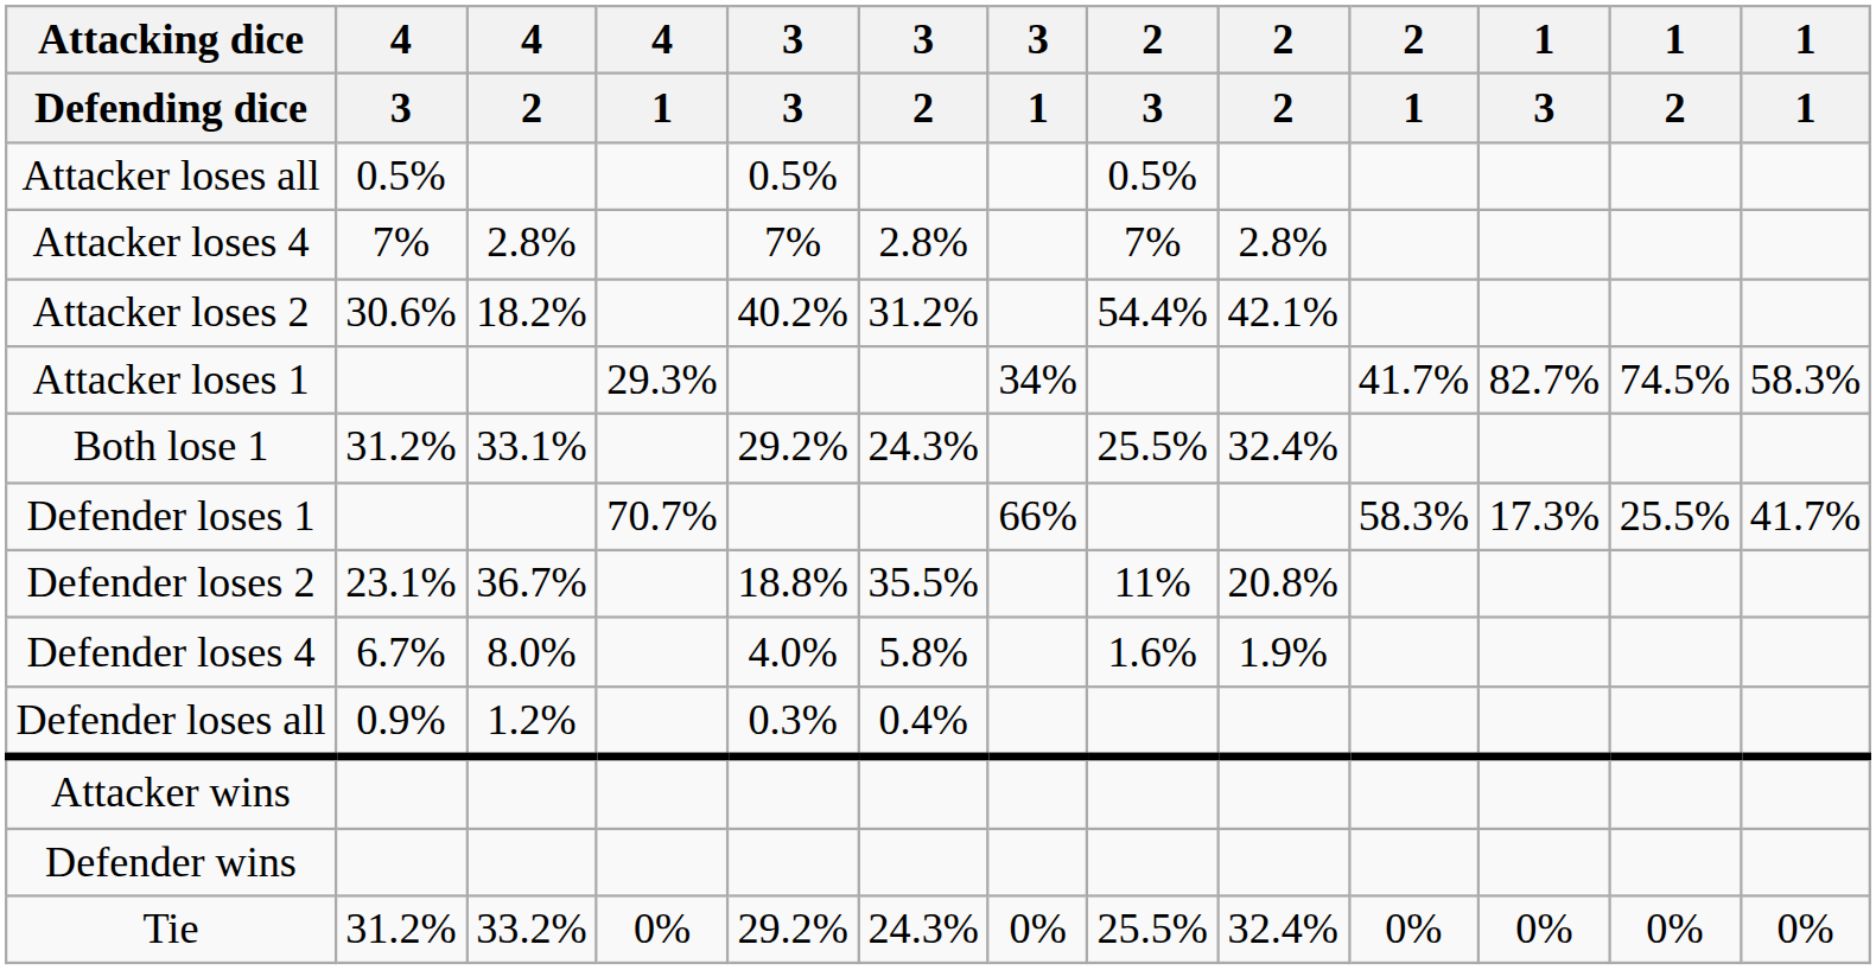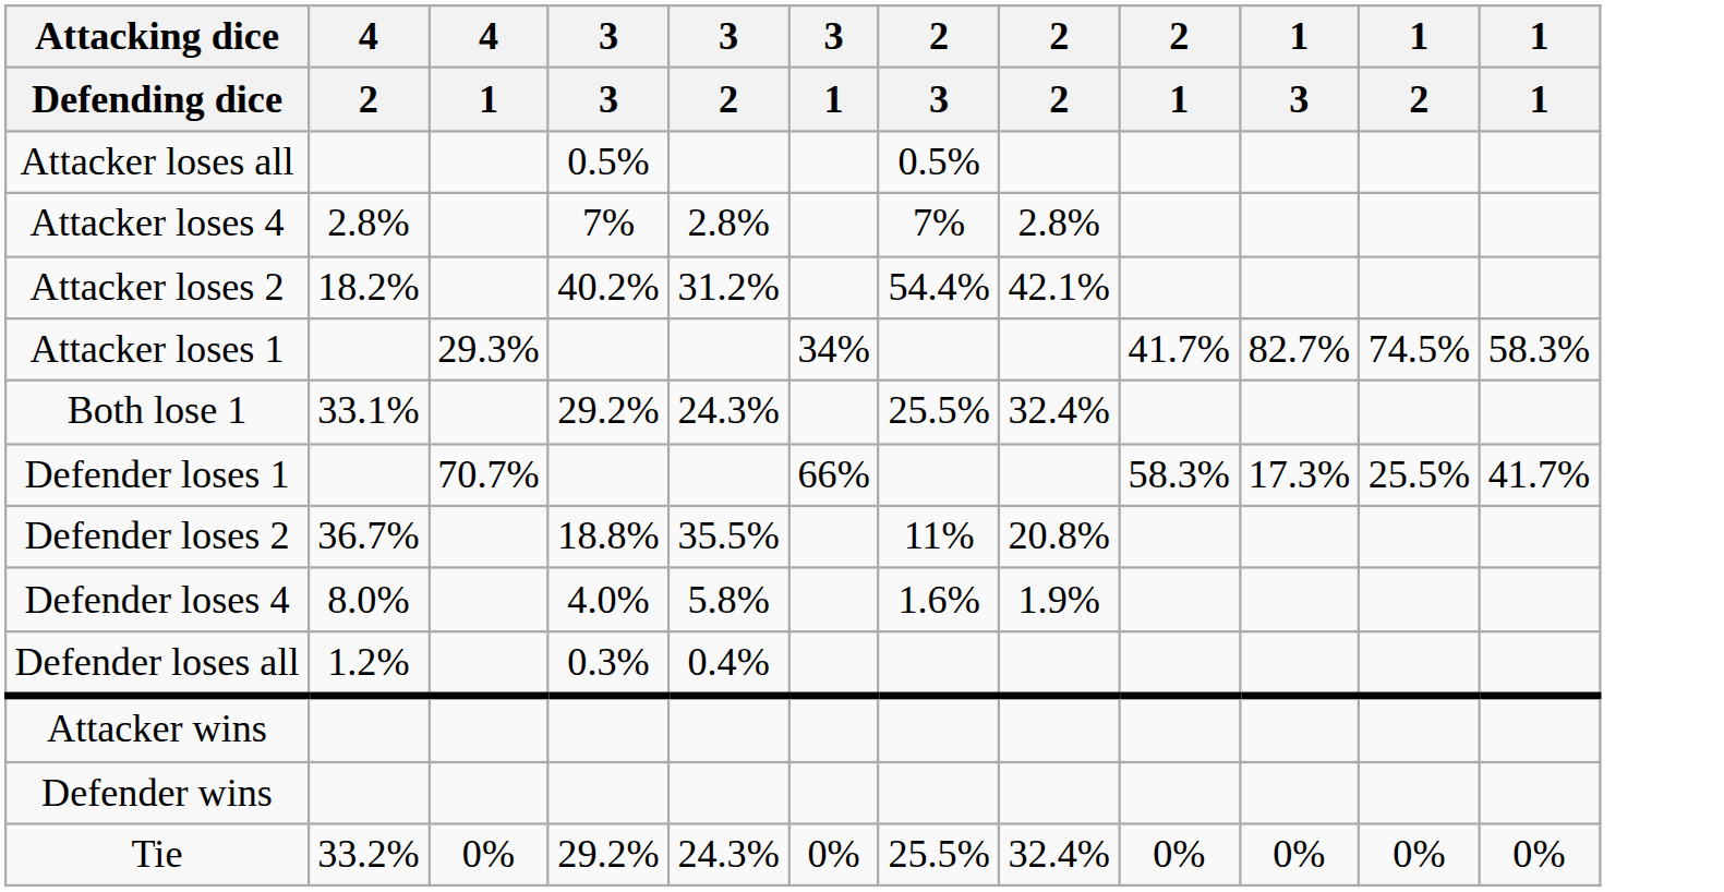- column: 4 | 3 | 0.5% | 7% | 30.6% | 31.2% | 23.1% | 6.7% | 0.9% | 31.2%
